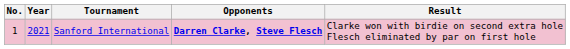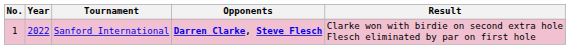Sanford International | Year: 2021 -> 2022
